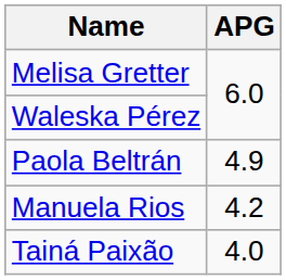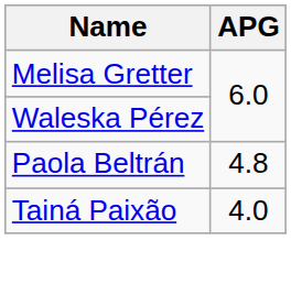Paola Beltrán | APG: 4.9 -> 4.8
- row: Manuela Rios | 4.2
